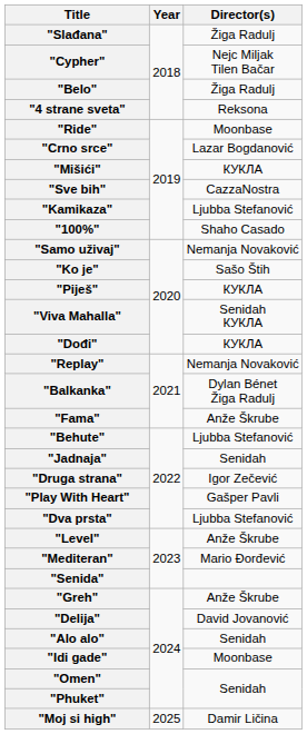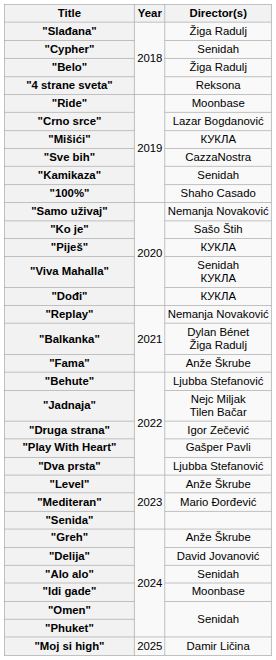"Cypher" | Director(s): Nejc Miljak Tilen Bačar -> Senidah
"Kamikaza" | Director(s): Ljubba Stefanović -> Senidah
"Jadnaja" | Director(s): Senidah -> Nejc Miljak Tilen Bačar
